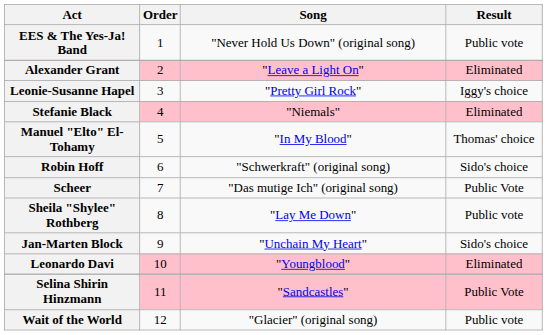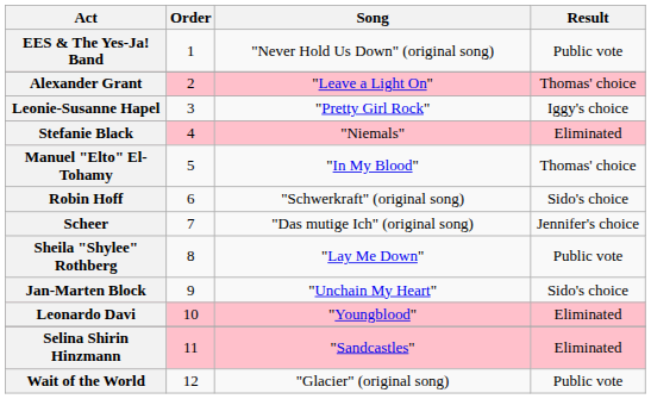Alexander Grant | Result: Eliminated -> Thomas' choice
Scheer | Result: Public Vote -> Jennifer's choice
Selina Shirin Hinzmann | Result: Public Vote -> Eliminated
